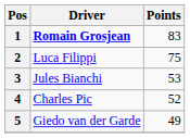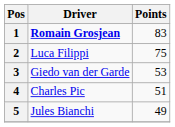3 | Driver: Jules Bianchi -> Giedo van der Garde
4 | Points: 52 -> 51
5 | Driver: Giedo van der Garde -> Jules Bianchi
